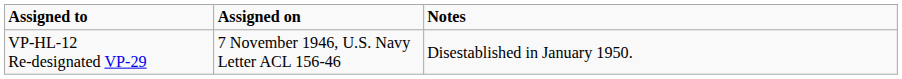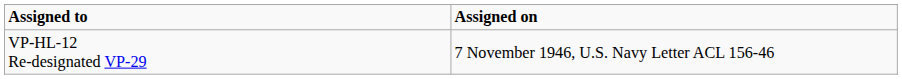- column: Notes | Disestablished in January 1950.
